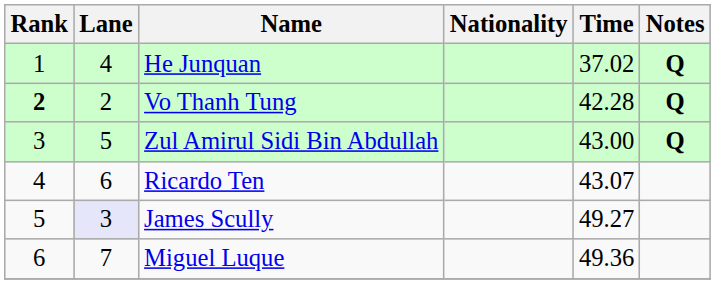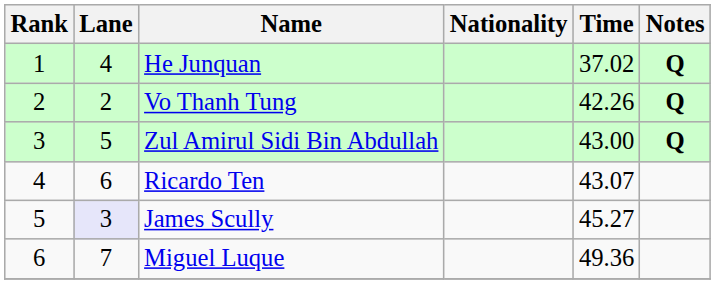Vo Thanh Tung | Rank: bold -> normal
Vo Thanh Tung | Time: 42.28 -> 42.26
James Scully | Time: 49.27 -> 45.27
